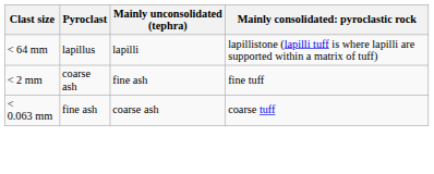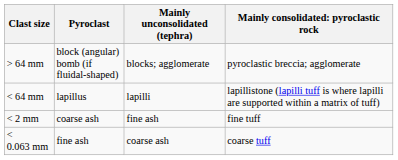+ row: > 64 mm | block (angular) bomb (if fluidal-shaped) | blocks; agglomerate | pyroclastic breccia; agglomerate
